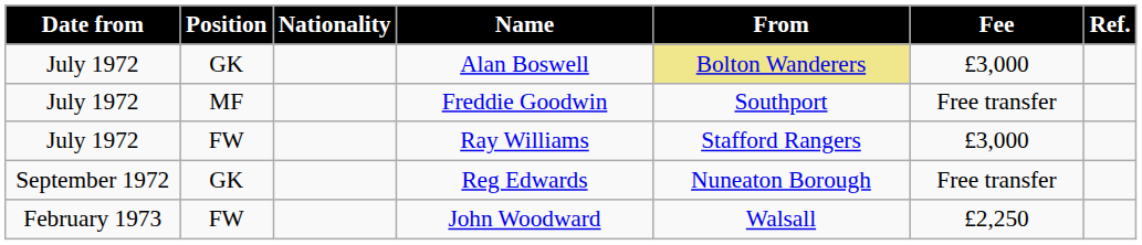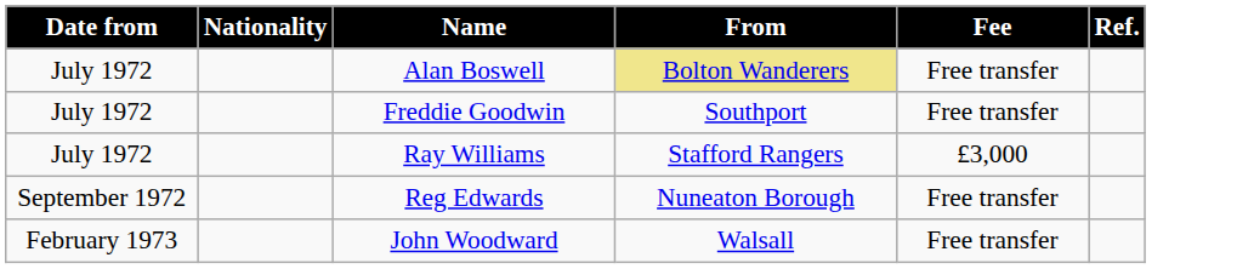- column: Position | GK | MF | FW | GK | FW
Alan Boswell | Fee: £3,000 -> Free transfer
John Woodward | Fee: £2,250 -> Free transfer
